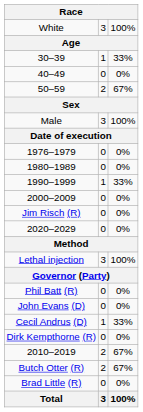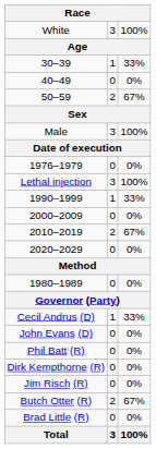rows swapped: 1980–1989 <-> Lethal injection
rows swapped: 2010–2019 <-> Jim Risch (R)
rows swapped: Cecil Andrus (D) <-> Phil Batt (R)
